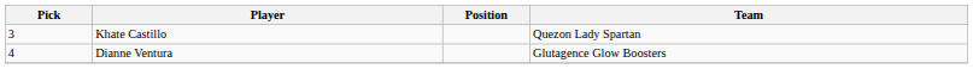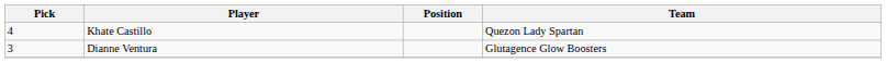Khate Castillo | Pick: 3 -> 4
Dianne Ventura | Pick: 4 -> 3
